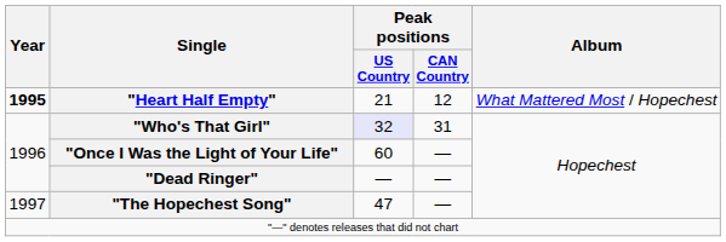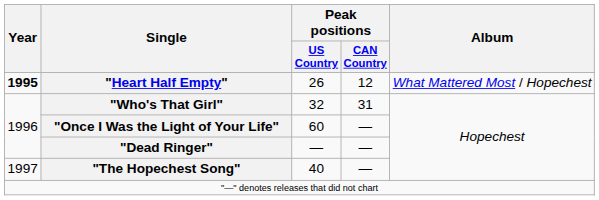"Heart Half Empty" | Peak positions / US Country: 21 -> 26
"Who's That Girl" | Peak positions / US Country: lavender background -> no background
"The Hopechest Song" | Peak positions / US Country: 47 -> 40
